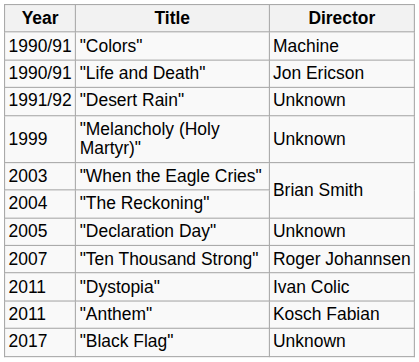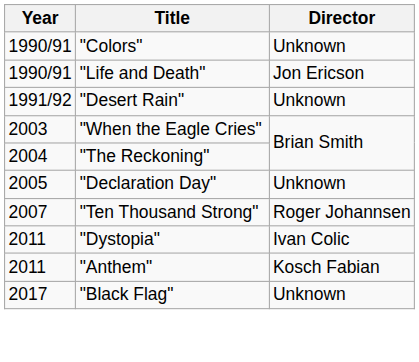"Colors" | Director: Machine -> Unknown
- row: 1999 | "Melancholy (Holy Martyr)" | Unknown
